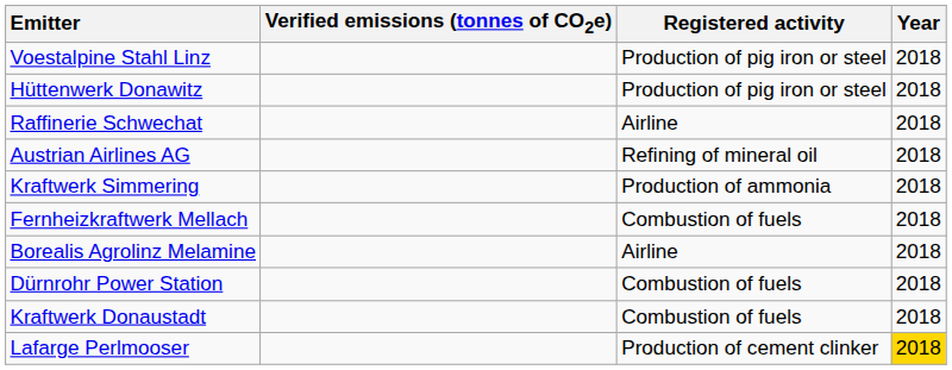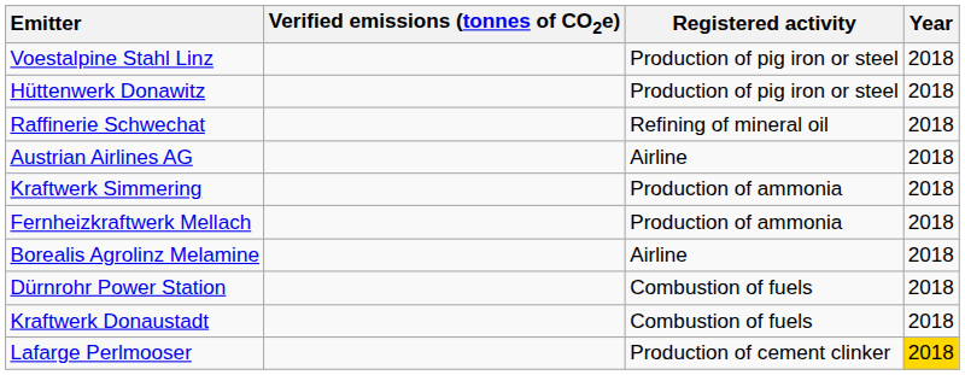Raffinerie Schwechat | Registered activity: Airline -> Refining of mineral oil
Austrian Airlines AG | Registered activity: Refining of mineral oil -> Airline
Fernheizkraftwerk Mellach | Registered activity: Combustion of fuels -> Production of ammonia
